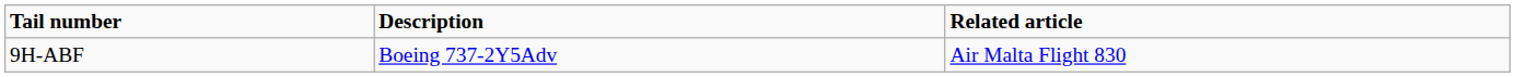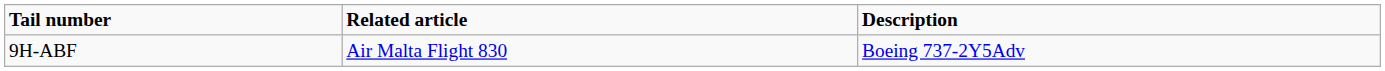columns swapped: Description <-> Related article
